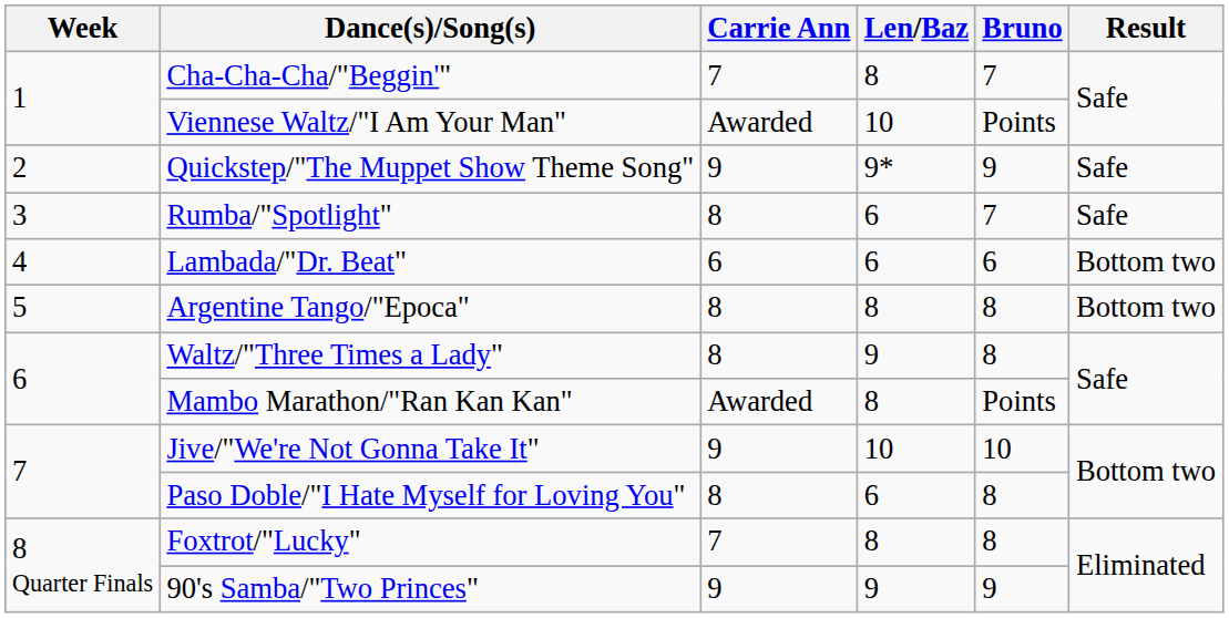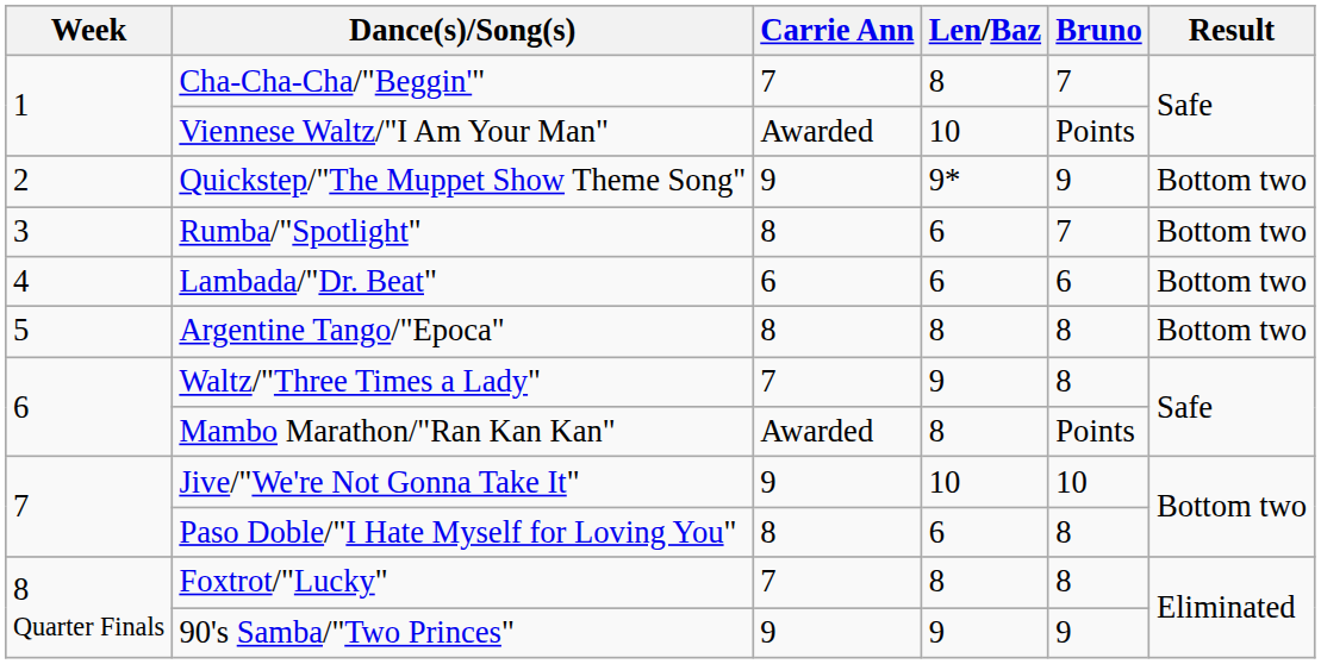Quickstep/"The Muppet Show Theme Song" | Result: Safe -> Bottom two
Rumba/"Spotlight" | Result: Safe -> Bottom two
Waltz/"Three Times a Lady" | Carrie Ann: 8 -> 7
